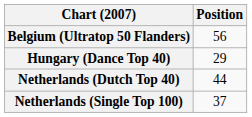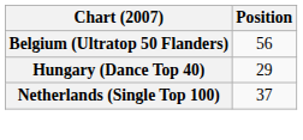- row: Netherlands (Dutch Top 40) | 44
